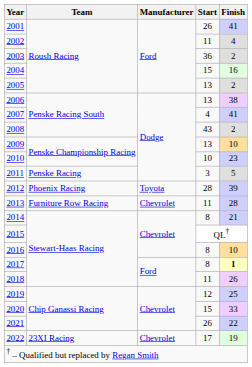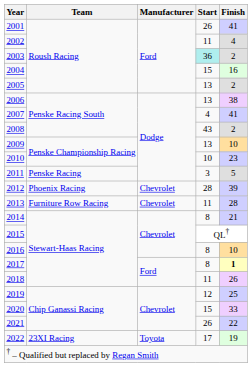2003 | Start: no background -> paleturquoise background
2012 | Manufacturer: Toyota -> Chevrolet
2022 | Manufacturer: Chevrolet -> Toyota
